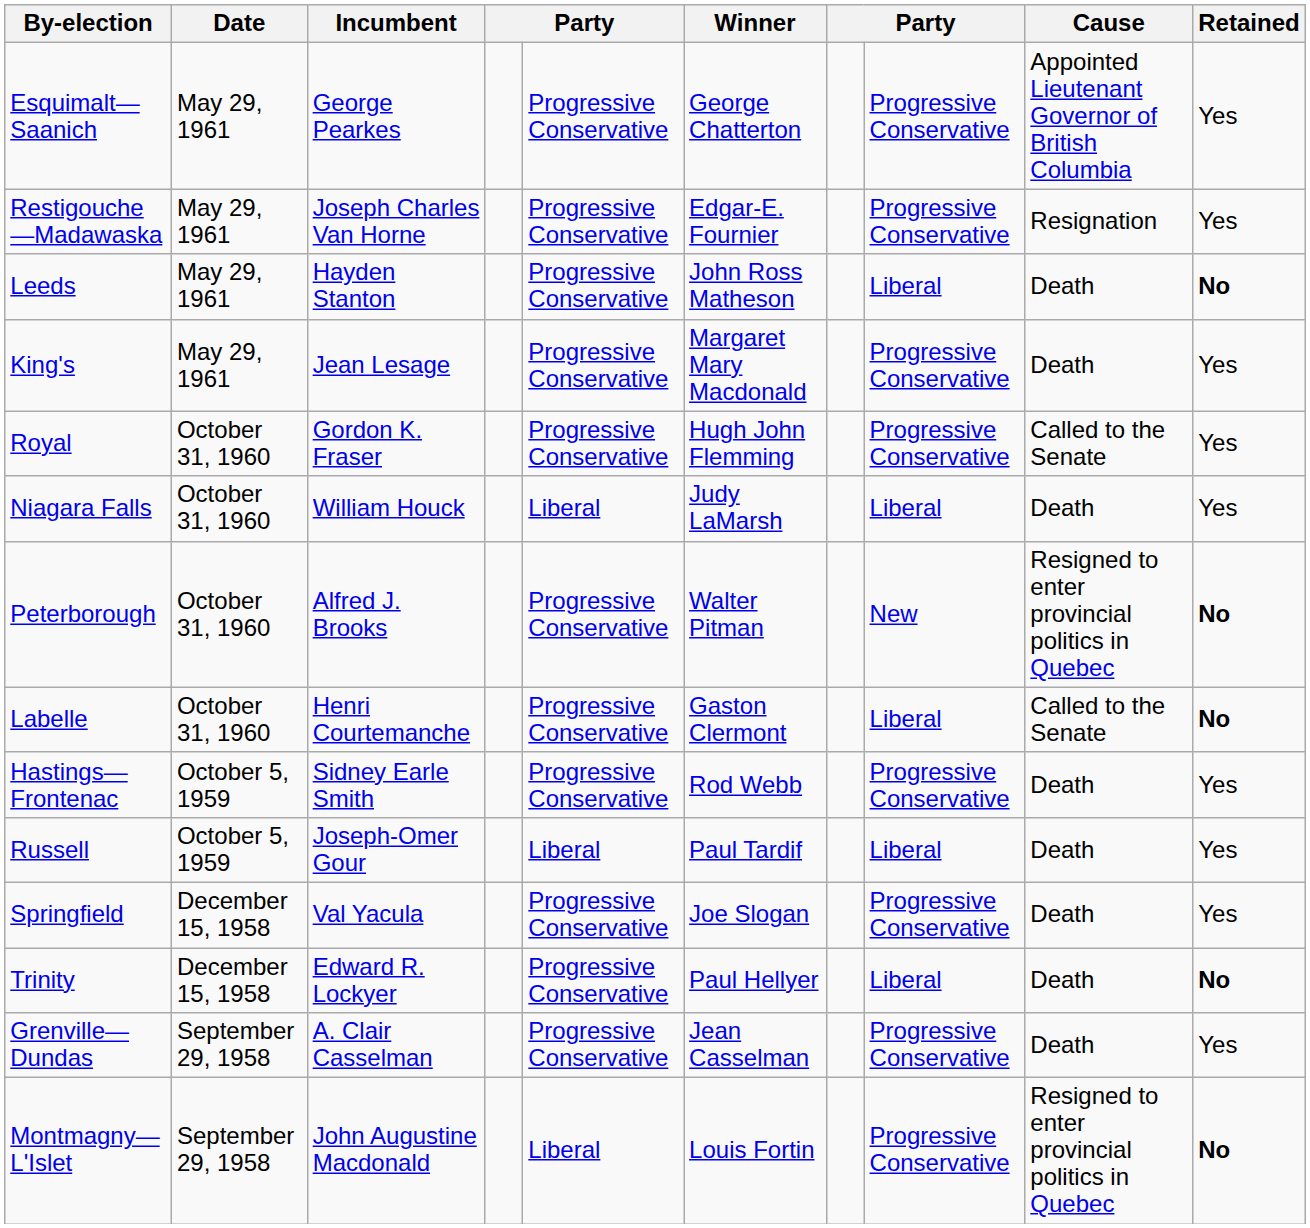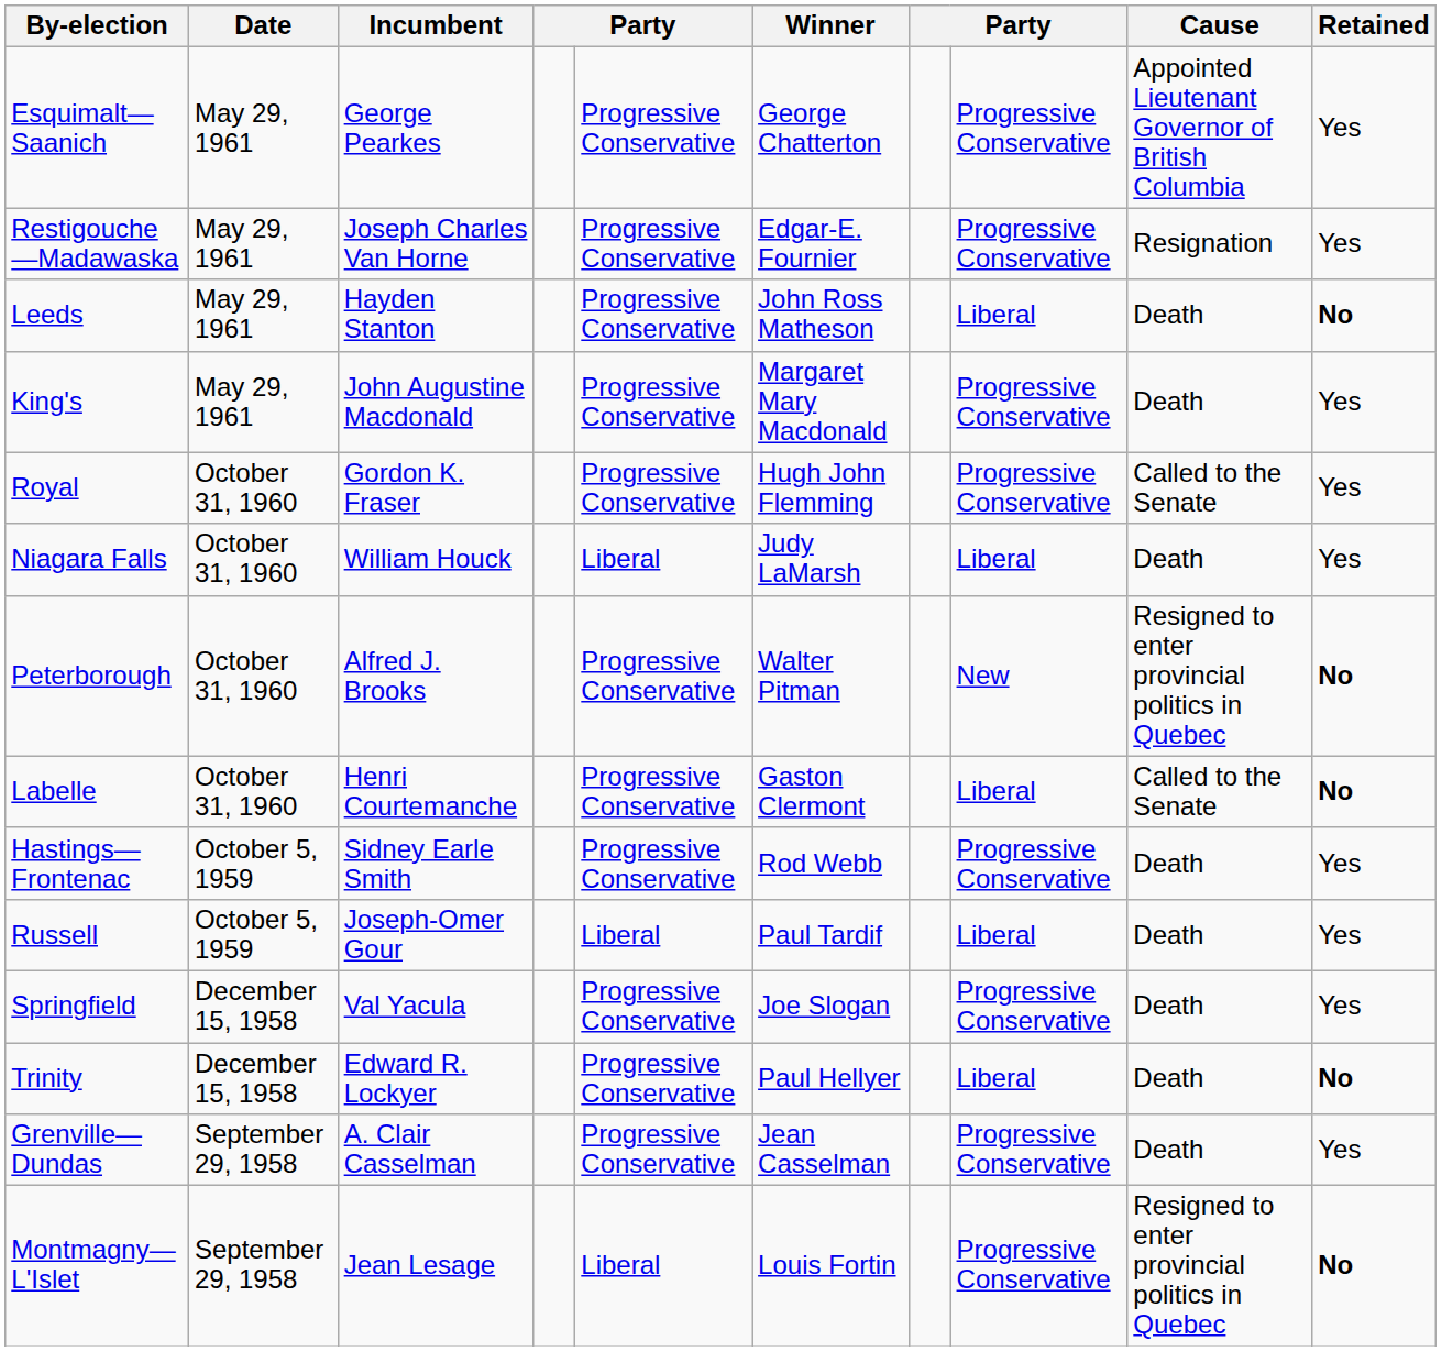King's | Incumbent: Jean Lesage -> John Augustine Macdonald
Montmagny—L'Islet | Incumbent: John Augustine Macdonald -> Jean Lesage
